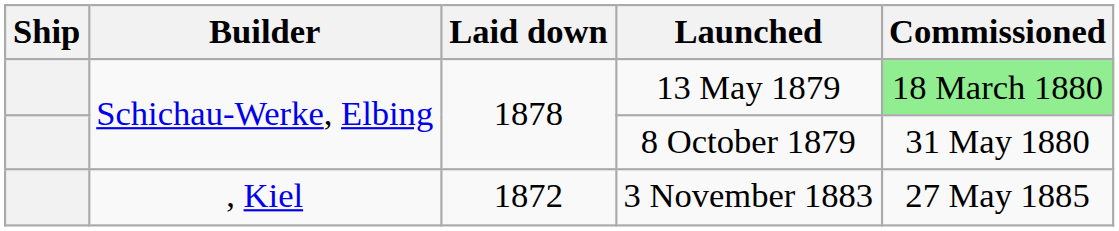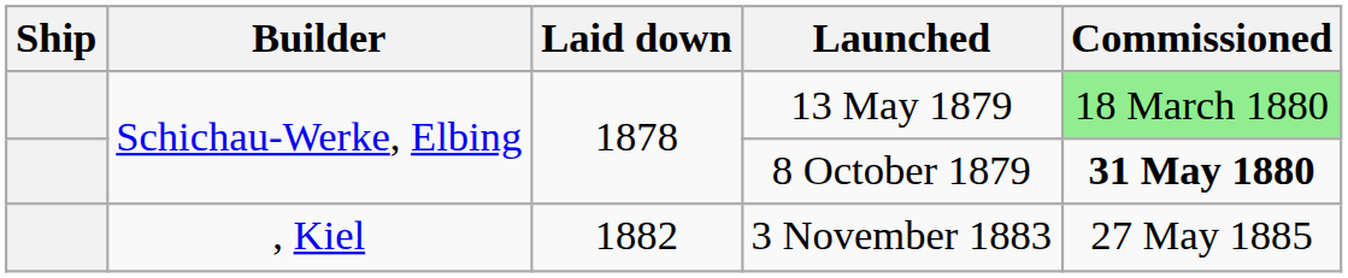8 October 1879 | Commissioned: normal -> bold
3 November 1883 | Laid down: 1872 -> 1882
